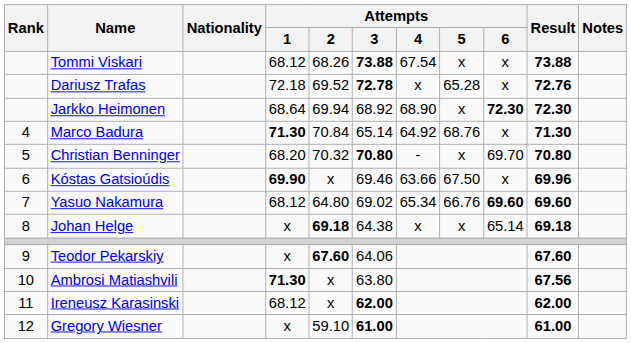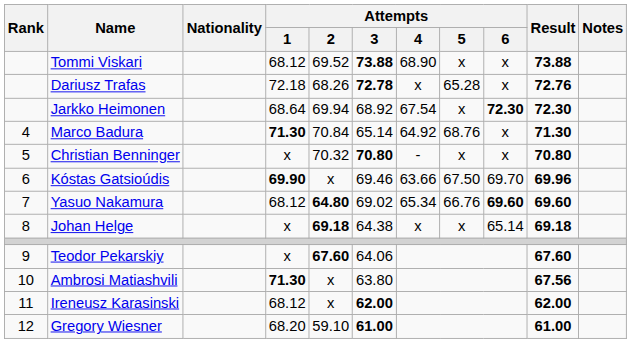Tommi Viskari | Attempts / 2: 68.26 -> 69.52
Tommi Viskari | Attempts / 4: 67.54 -> 68.90
Dariusz Trafas | Attempts / 2: 69.52 -> 68.26
Jarkko Heimonen | Attempts / 4: 68.90 -> 67.54
Christian Benninger | Attempts / 1: 68.20 -> x
Christian Benninger | Attempts / 6: 69.70 -> x
Kóstas Gatsioúdis | Attempts / 6: x -> 69.70
Yasuo Nakamura | Attempts / 2: normal -> bold
Gregory Wiesner | Attempts / 1: x -> 68.20
